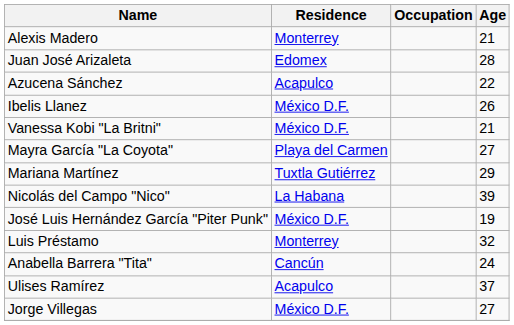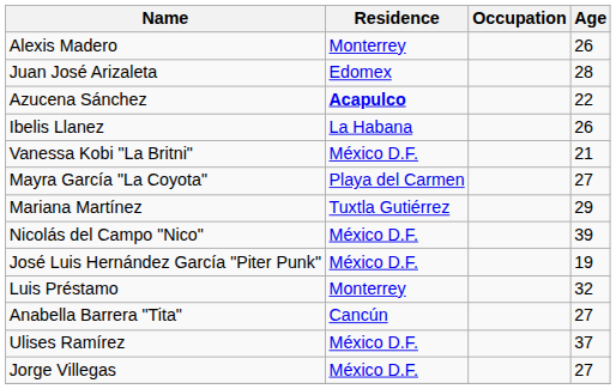Alexis Madero | Age: 21 -> 26
Azucena Sánchez | Residence: normal -> bold
Ibelis Llanez | Residence: México D.F. -> La Habana
Nicolás del Campo "Nico" | Residence: La Habana -> México D.F.
Anabella Barrera "Tita" | Age: 24 -> 27
Ulises Ramírez | Residence: Acapulco -> México D.F.
